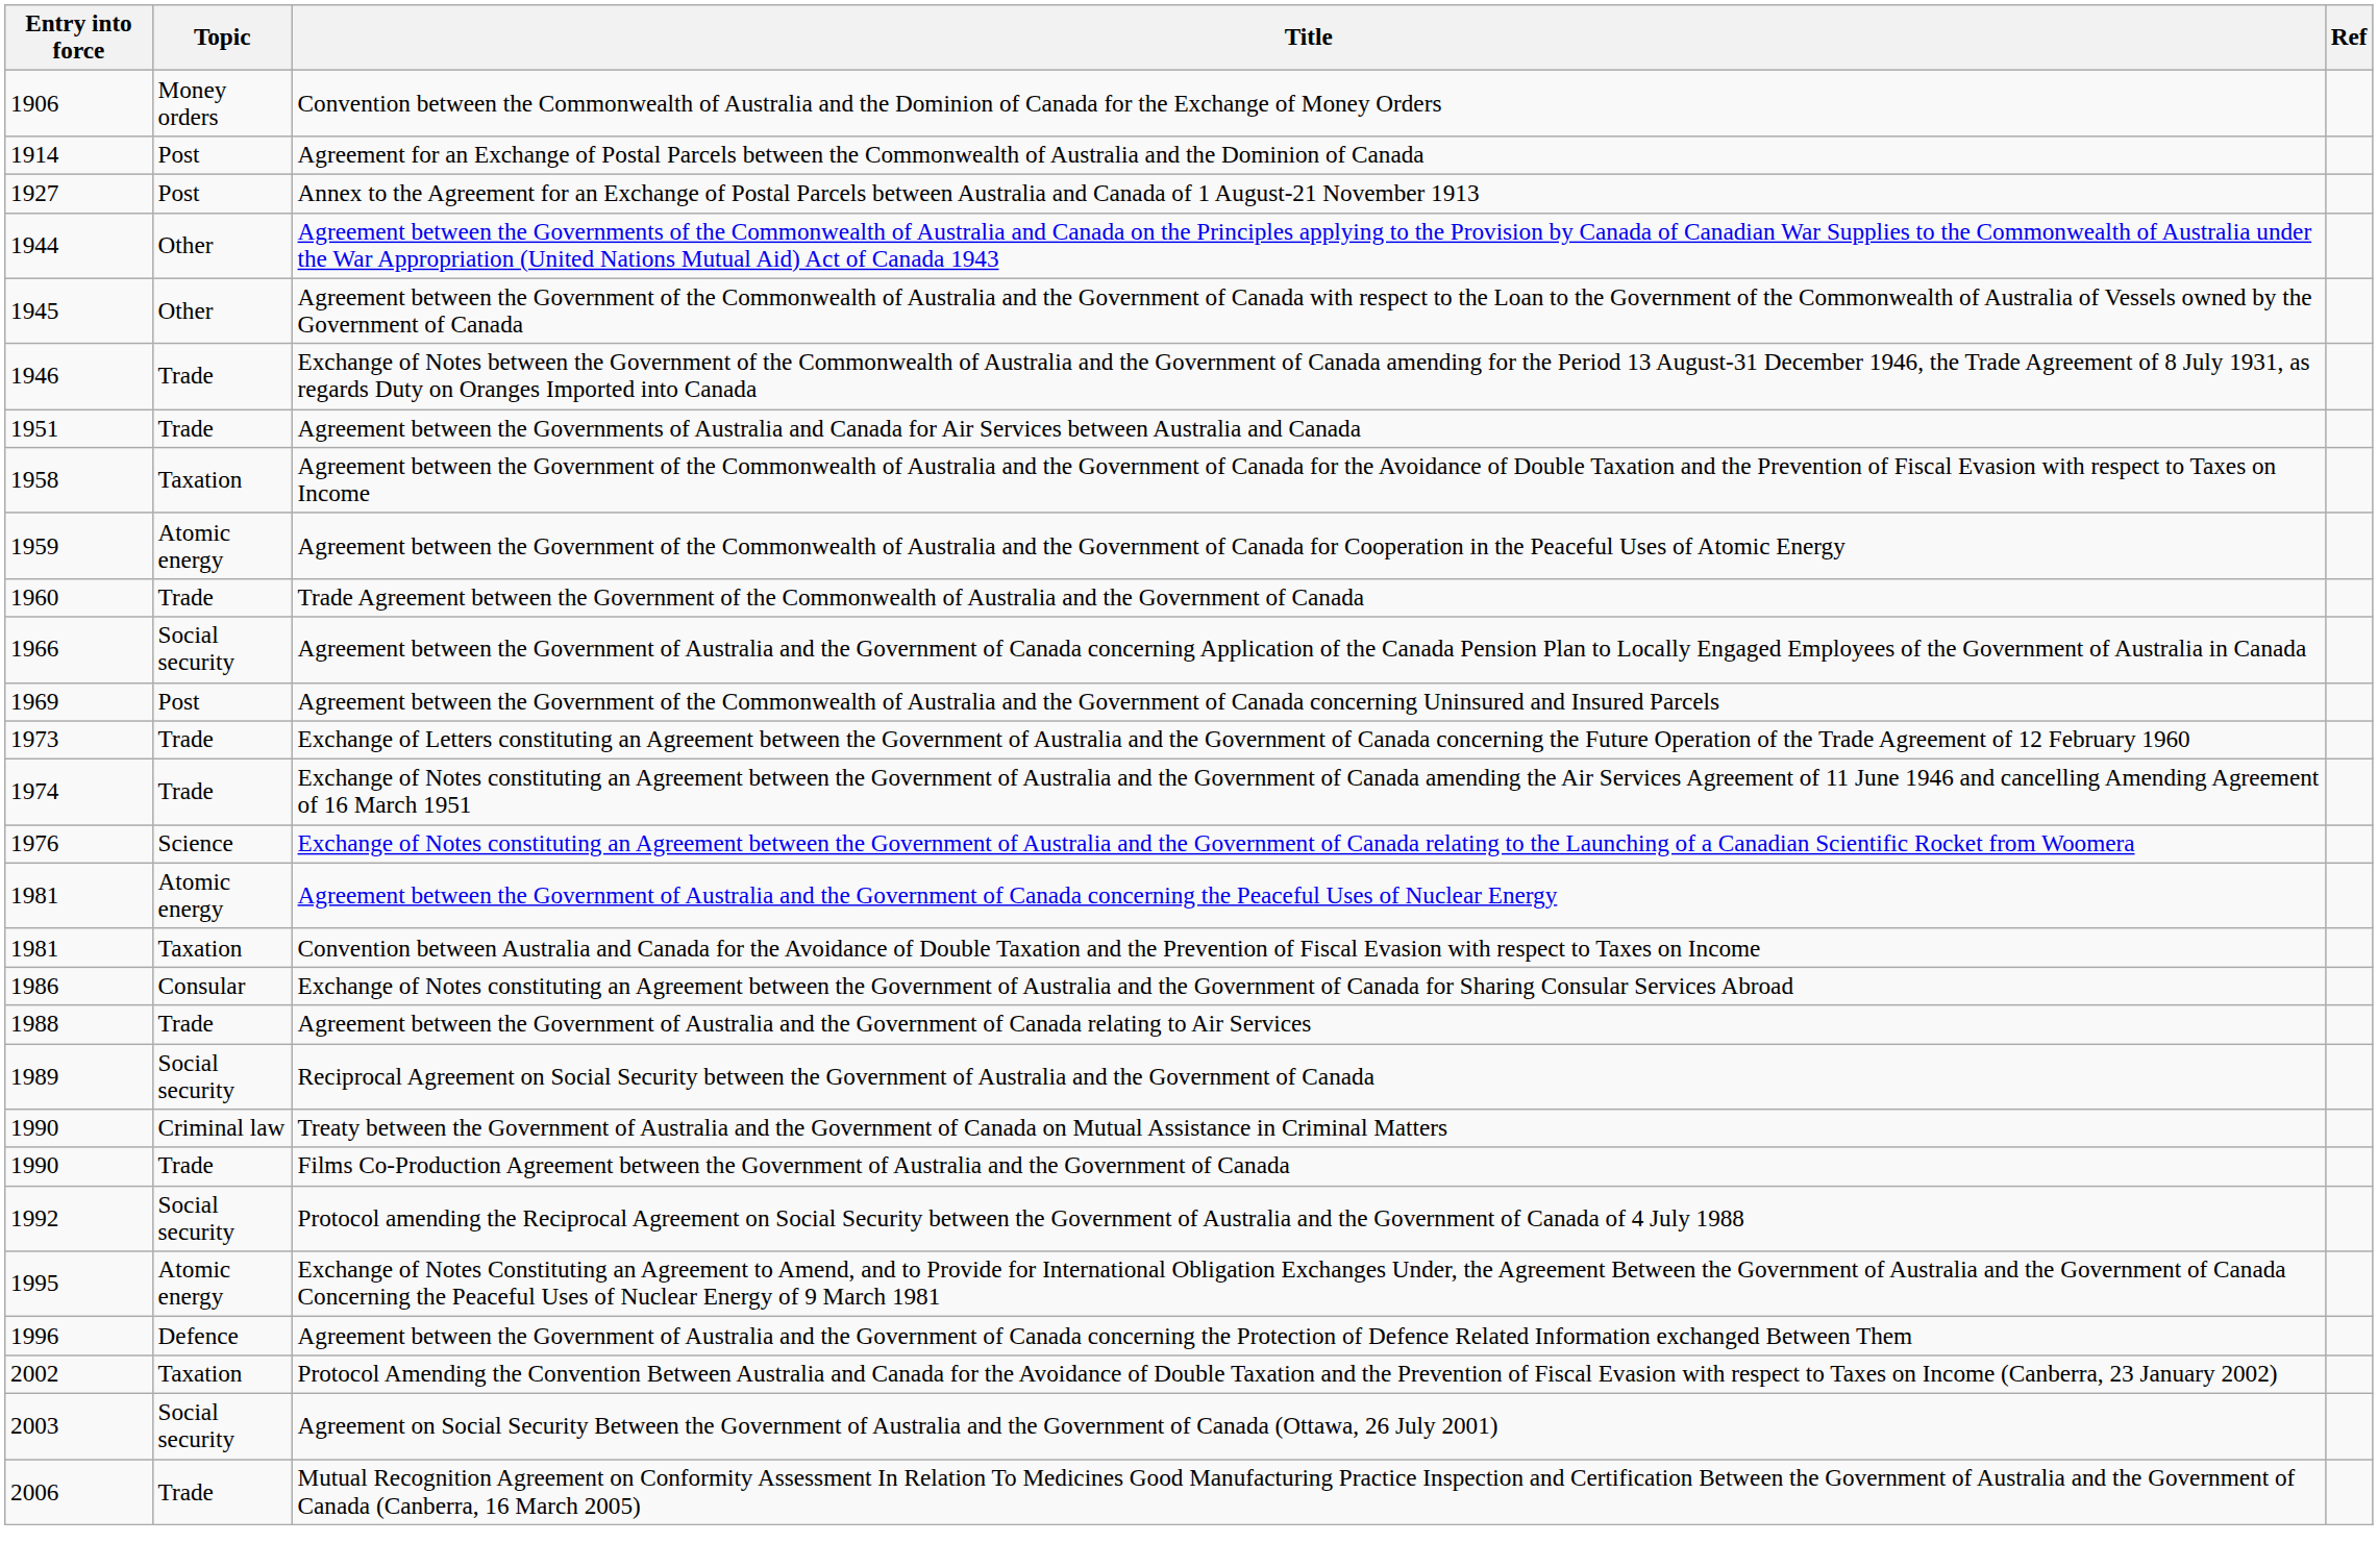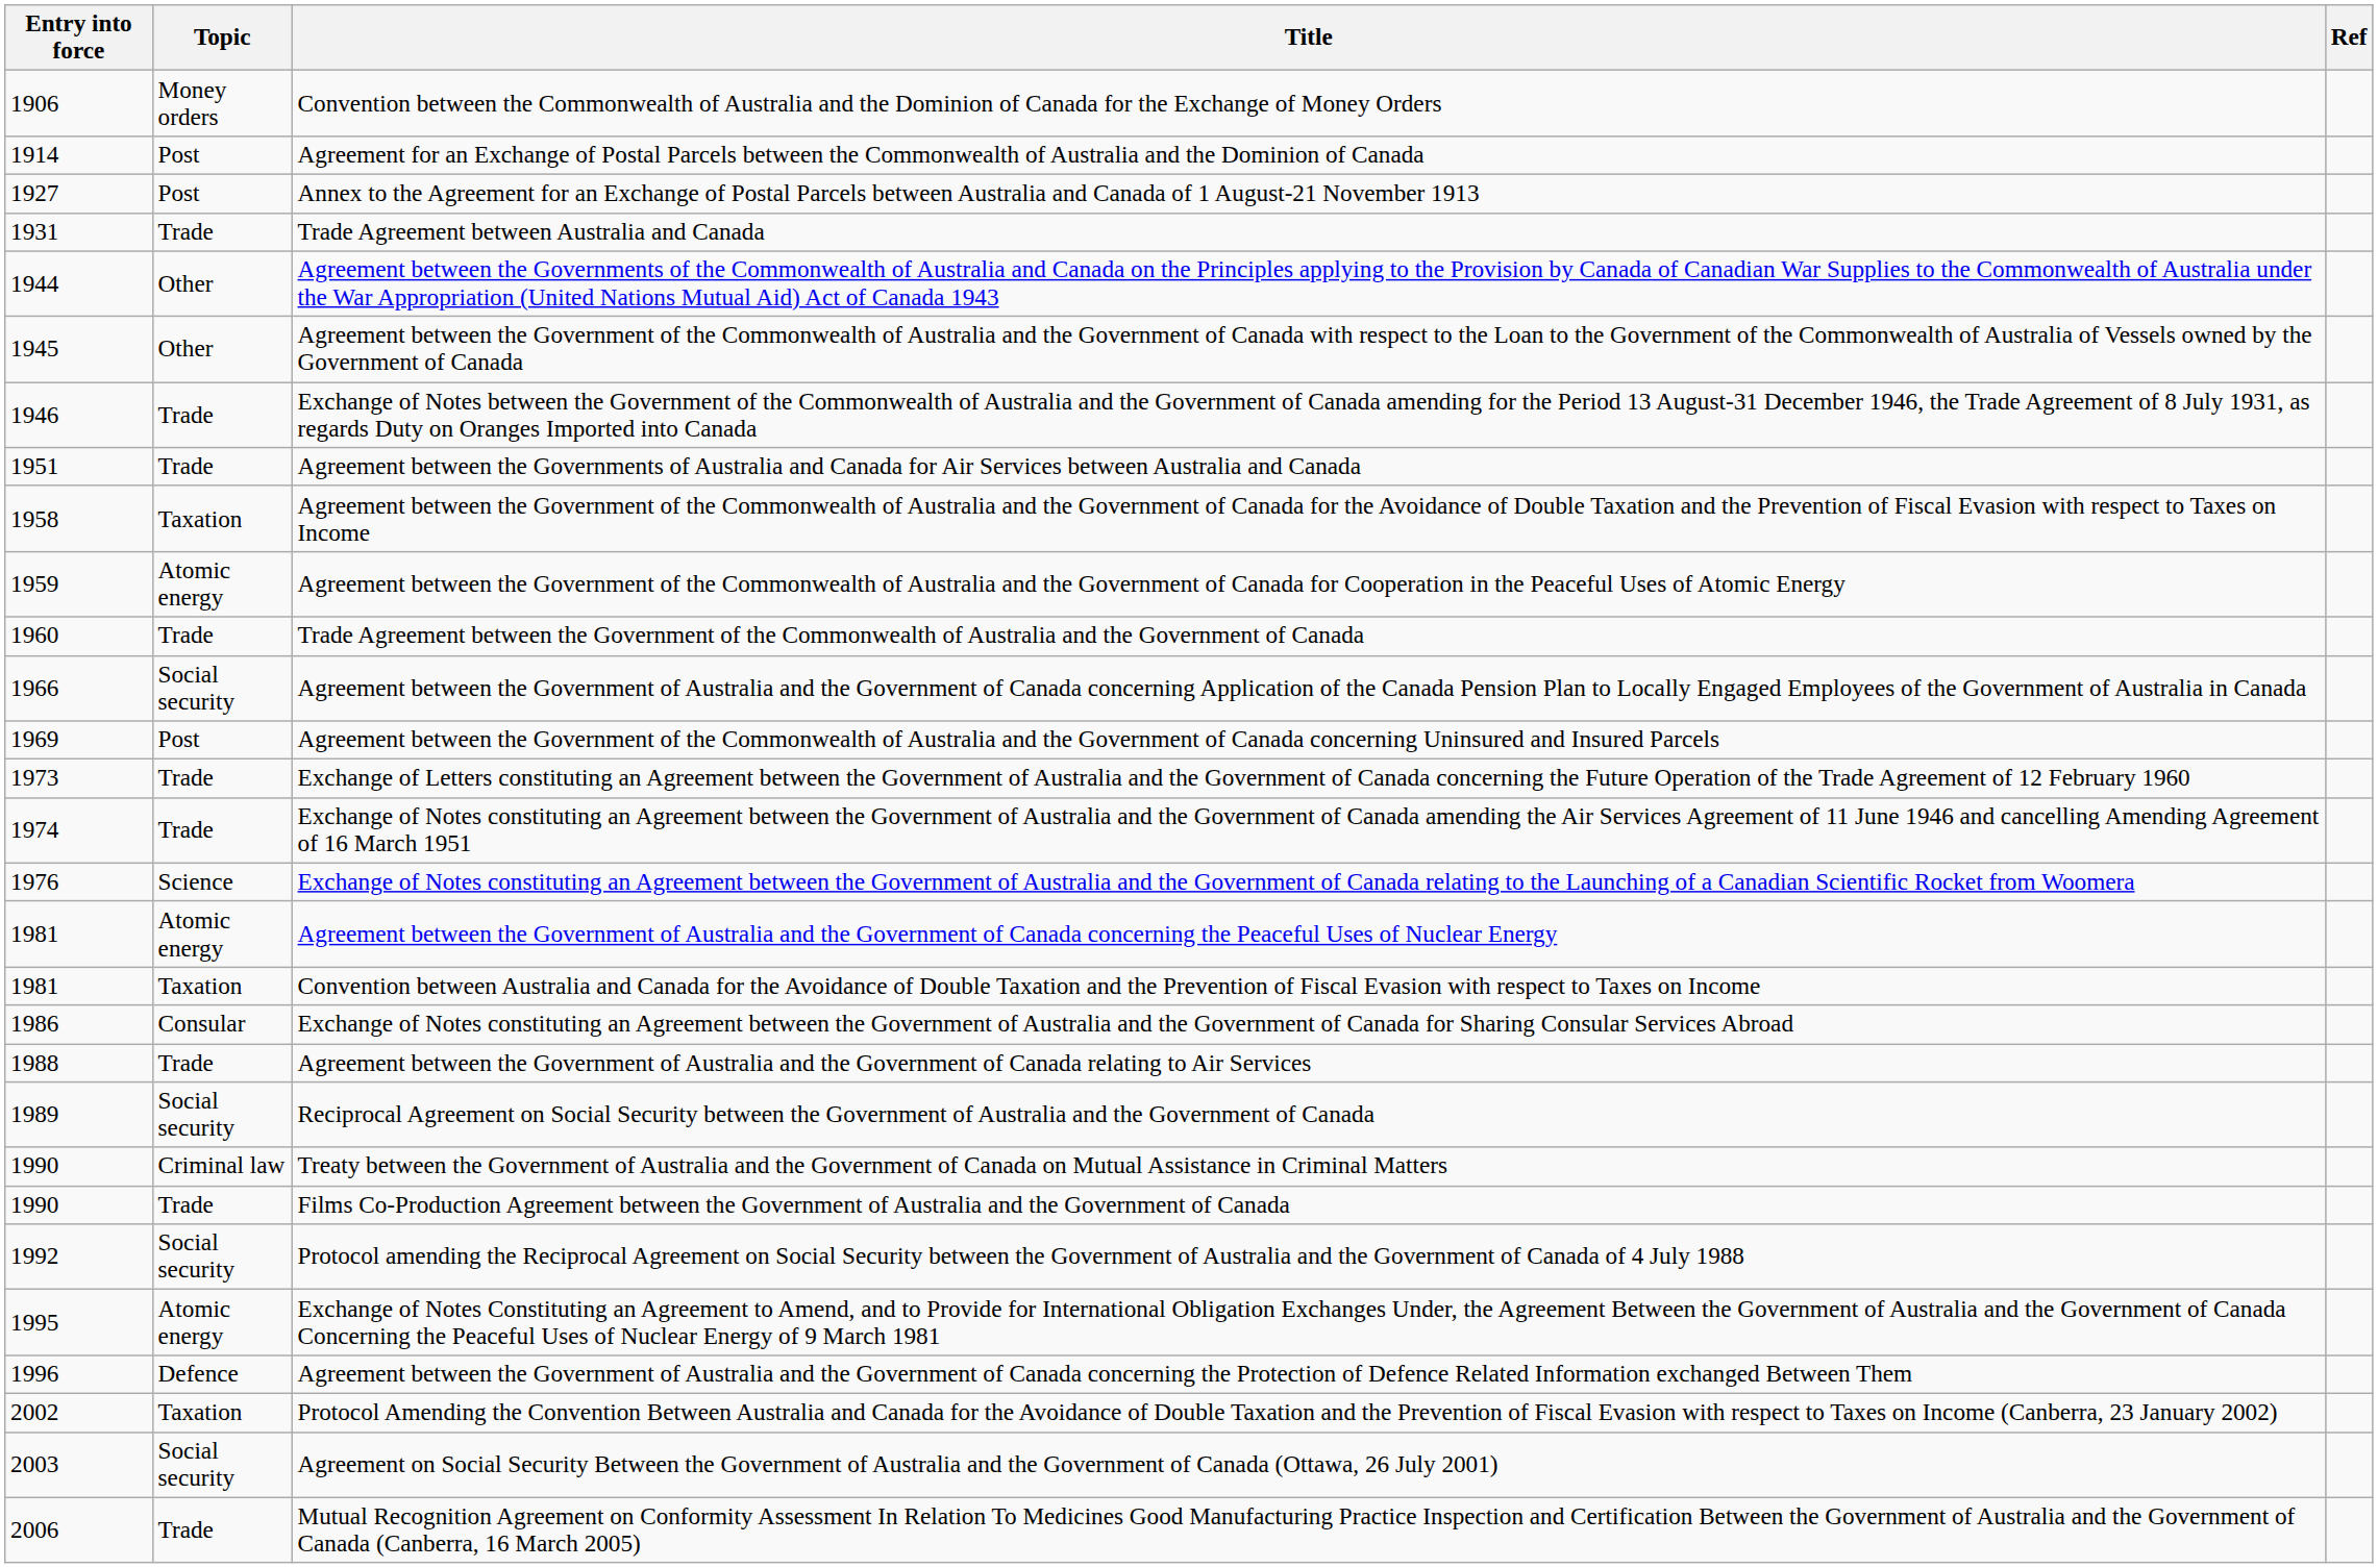+ row: 1931 | Trade | Trade Agreement between Australia and Canada
